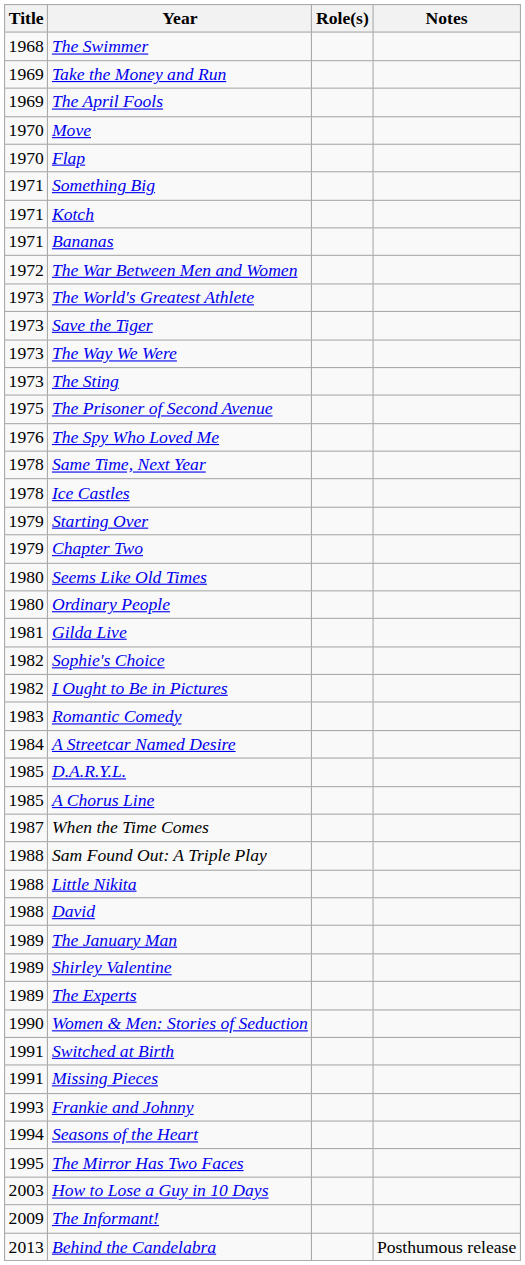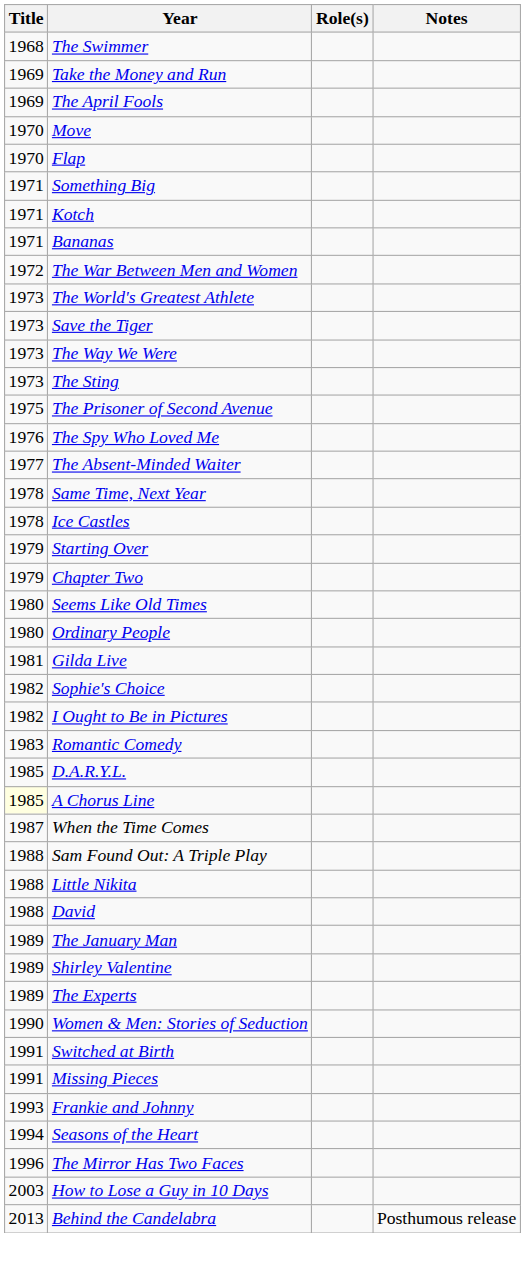+ row: 1977 | The Absent-Minded Waiter
- row: 1984 | A Streetcar Named Desire
A Chorus Line | Title: no background -> lightyellow background
The Mirror Has Two Faces | Title: 1995 -> 1996
- row: 2009 | The Informant!
